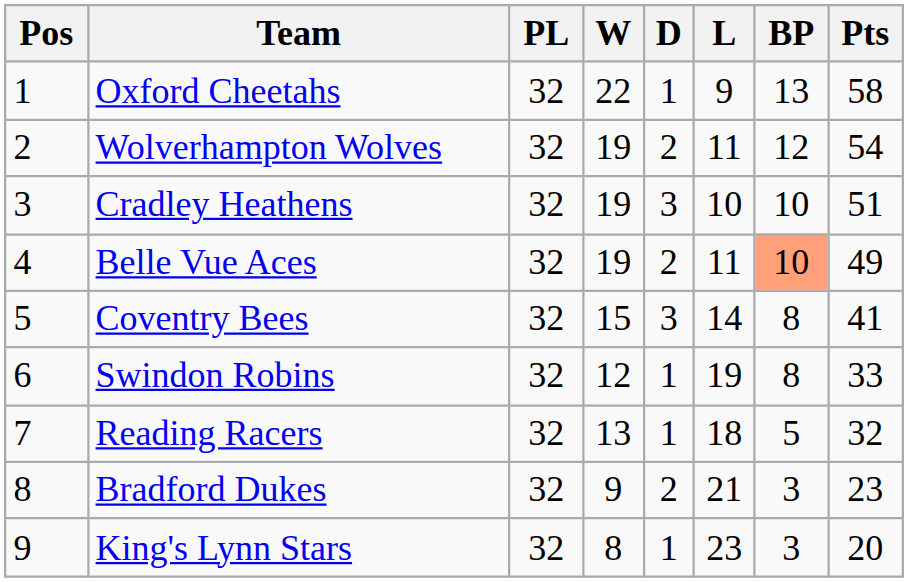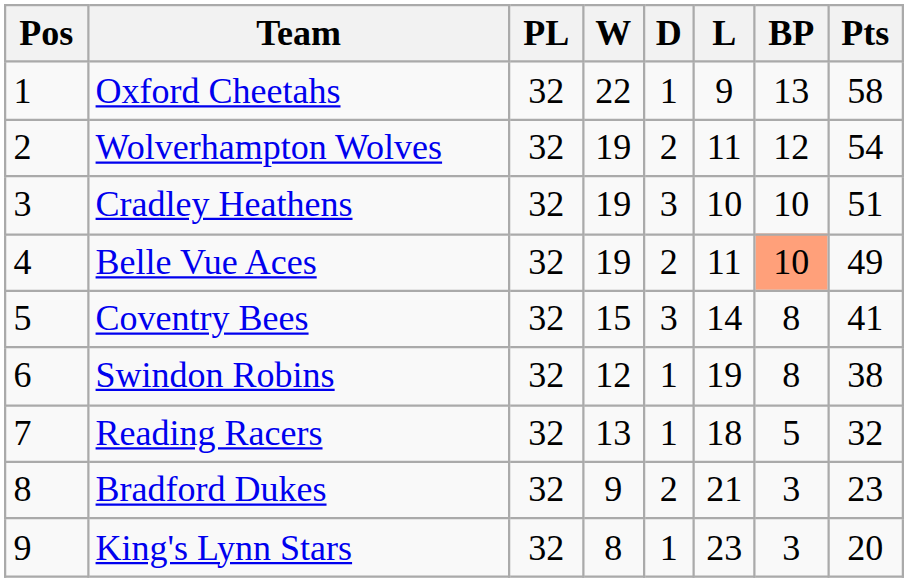Swindon Robins | Pts: 33 -> 38
